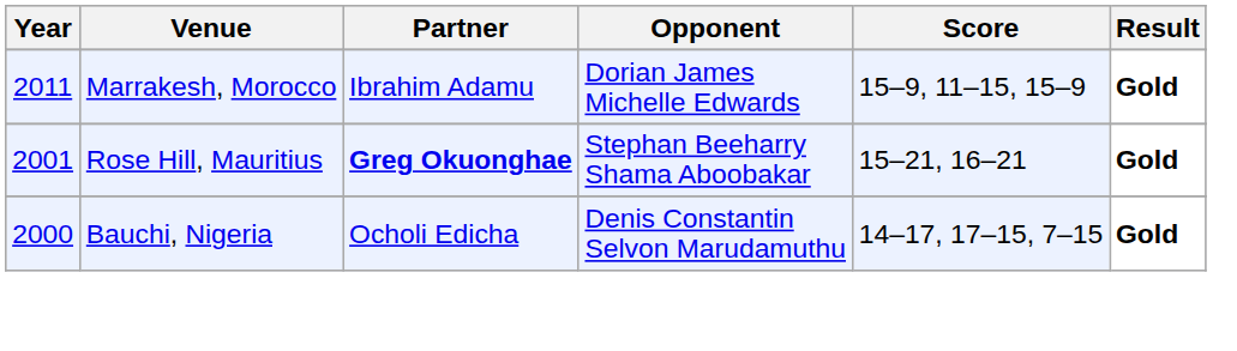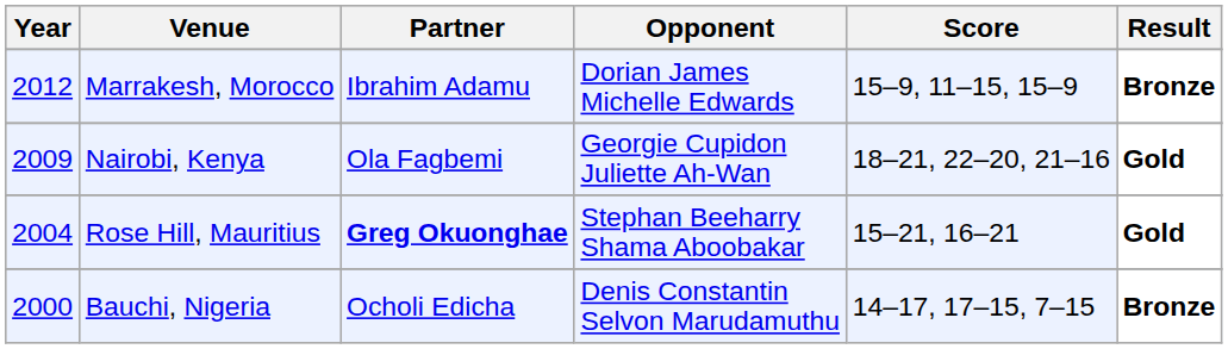Marrakesh, Morocco | Year: 2011 -> 2012
Marrakesh, Morocco | Result: Gold -> Bronze
+ row: 2009 | Nairobi, Kenya | Ola Fagbemi | Georgie Cupidon Juliette Ah-Wan | 18–21, 22–20, 21–16 | Gold
Rose Hill, Mauritius | Year: 2001 -> 2004
Bauchi, Nigeria | Result: Gold -> Bronze
